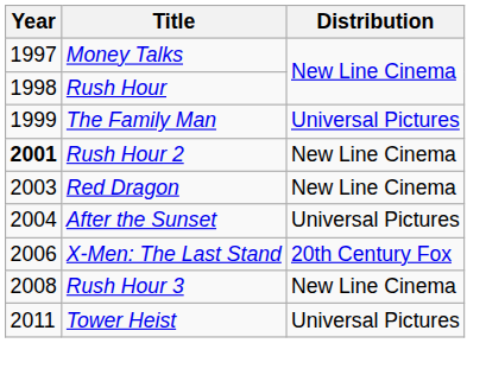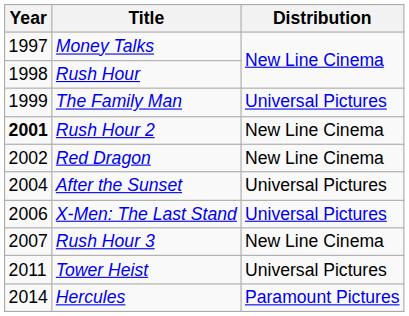Red Dragon | Year: 2003 -> 2002
X-Men: The Last Stand | Distribution: 20th Century Fox -> Universal Pictures
Rush Hour 3 | Year: 2008 -> 2007
+ row: 2014 | Hercules | Paramount Pictures
